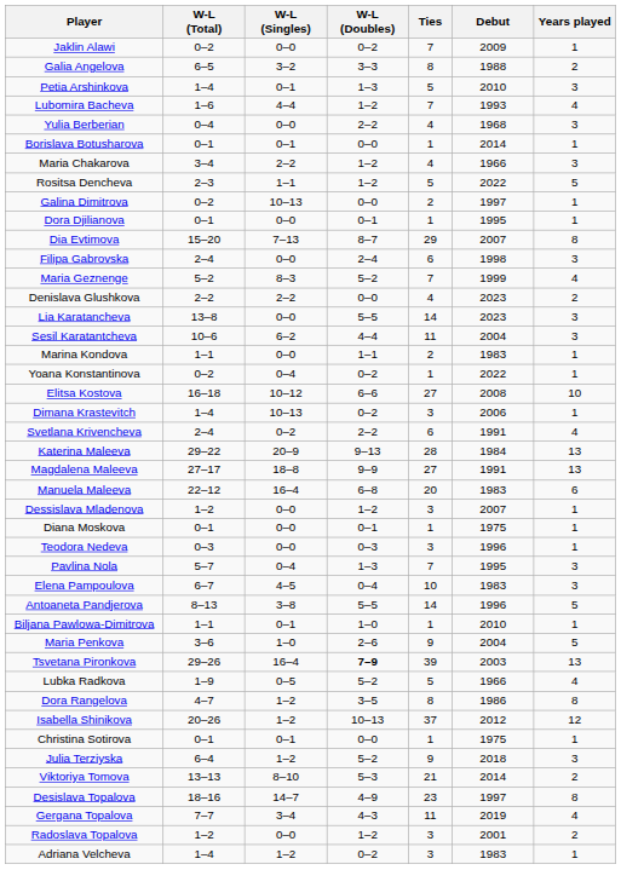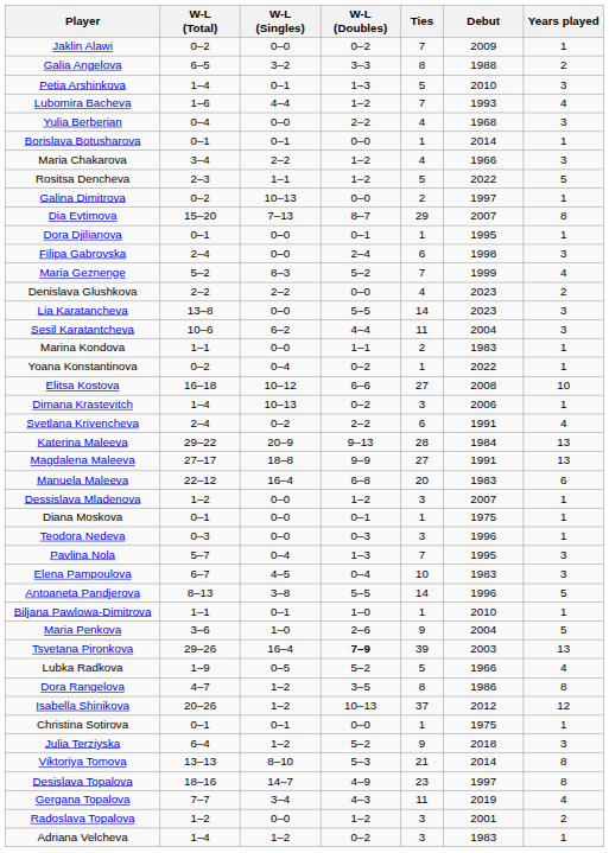rows swapped: Dora Djilianova <-> Dia Evtimova
Viktoriya Tomova | Years played: 2 -> 8
